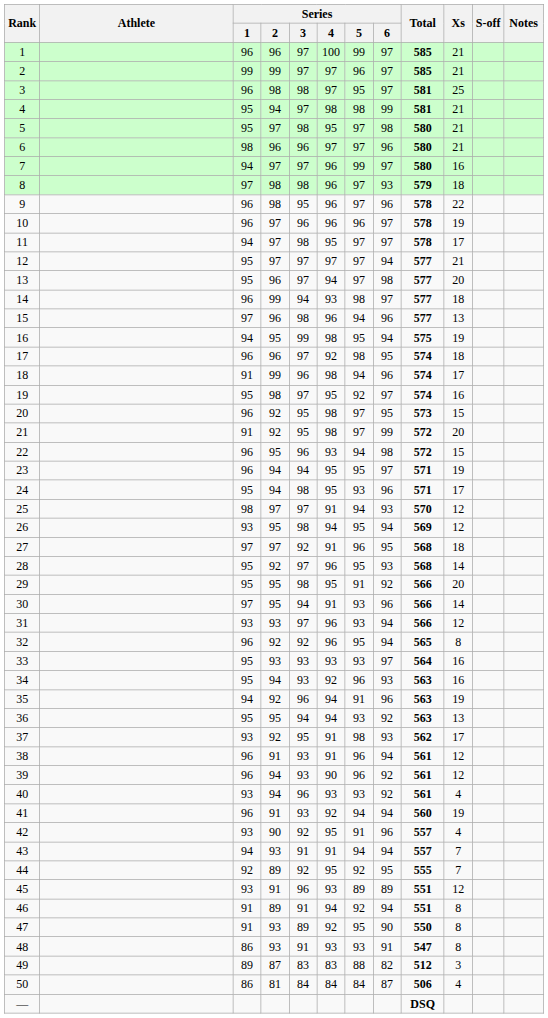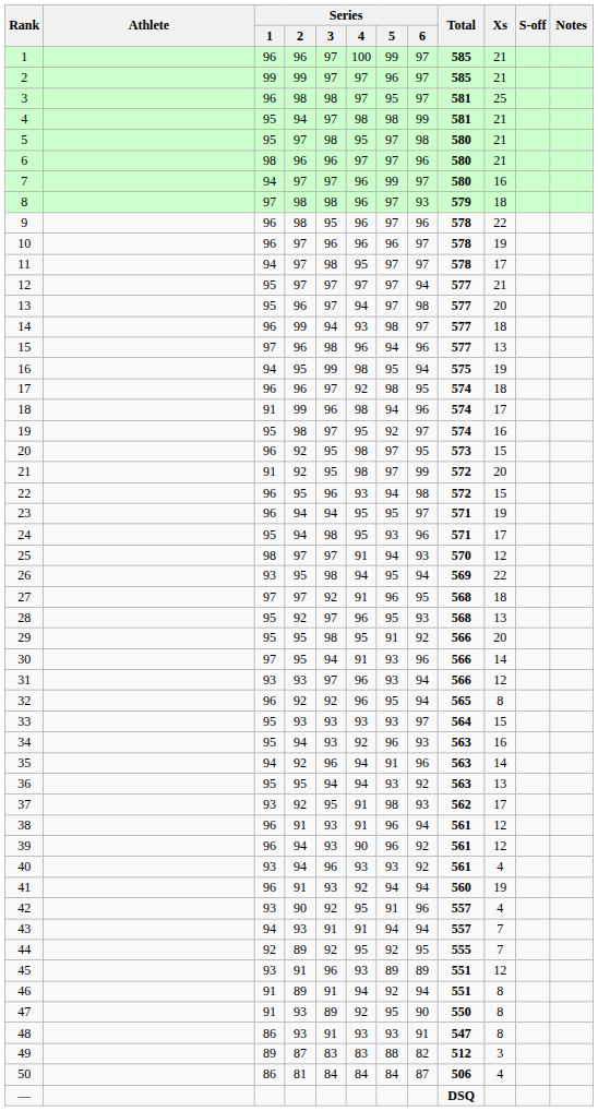26 | Xs: 12 -> 22
28 | Xs: 14 -> 13
33 | Xs: 16 -> 15
35 | Xs: 19 -> 14
